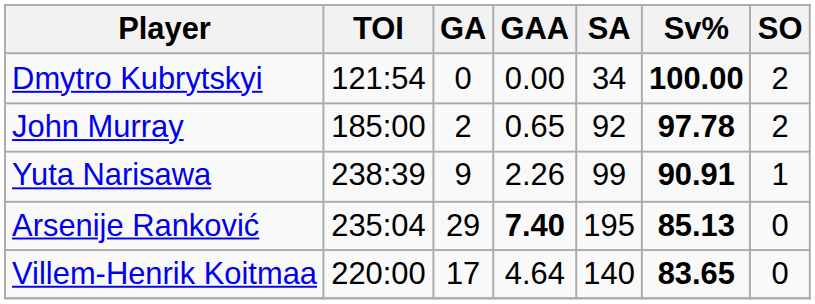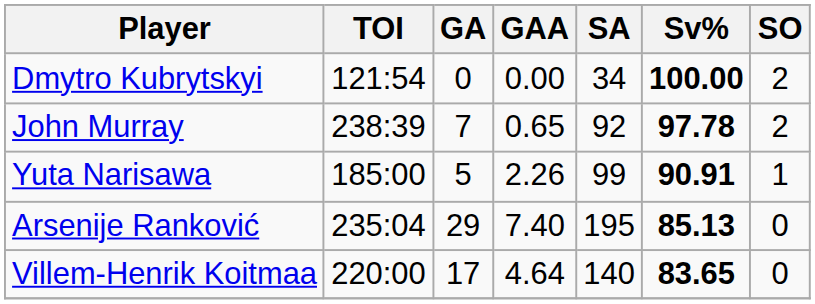John Murray | TOI: 185:00 -> 238:39
John Murray | GA: 2 -> 7
Yuta Narisawa | TOI: 238:39 -> 185:00
Yuta Narisawa | GA: 9 -> 5
Arsenije Ranković | GAA: bold -> normal
